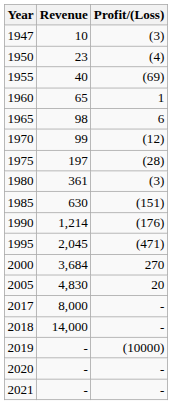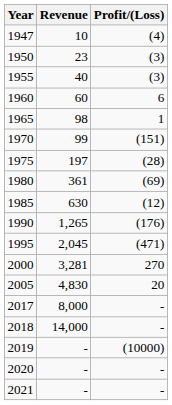1947 | Profit/(Loss): (3) -> (4)
1950 | Profit/(Loss): (4) -> (3)
1955 | Profit/(Loss): (69) -> (3)
1960 | Revenue: 65 -> 60
1960 | Profit/(Loss): 1 -> 6
1965 | Profit/(Loss): 6 -> 1
1970 | Profit/(Loss): (12) -> (151)
1980 | Profit/(Loss): (3) -> (69)
1985 | Profit/(Loss): (151) -> (12)
1990 | Revenue: 1,214 -> 1,265
2000 | Revenue: 3,684 -> 3,281
